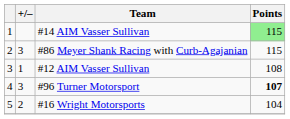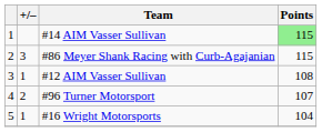#96 Turner Motorsport | +/–: 3 -> 2
#96 Turner Motorsport | Points: bold -> normal
#16 Wright Motorsports | +/–: 2 -> 1
